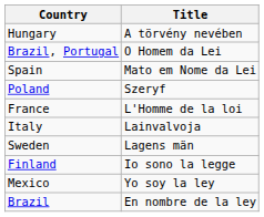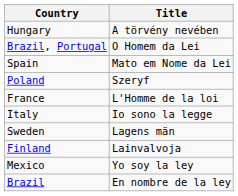Italy | Title: Lainvalvoja -> Io sono la legge
Finland | Title: Io sono la legge -> Lainvalvoja
